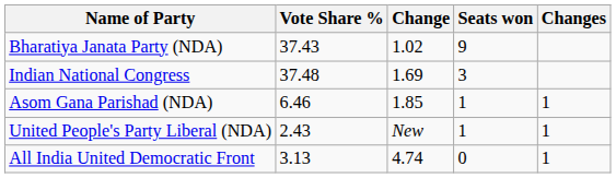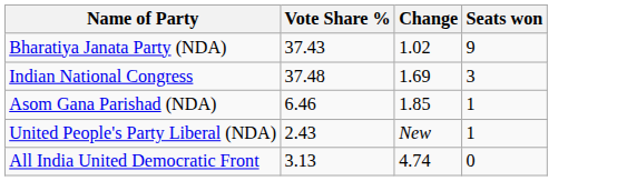- column: Changes | 1 | 1 | 1
